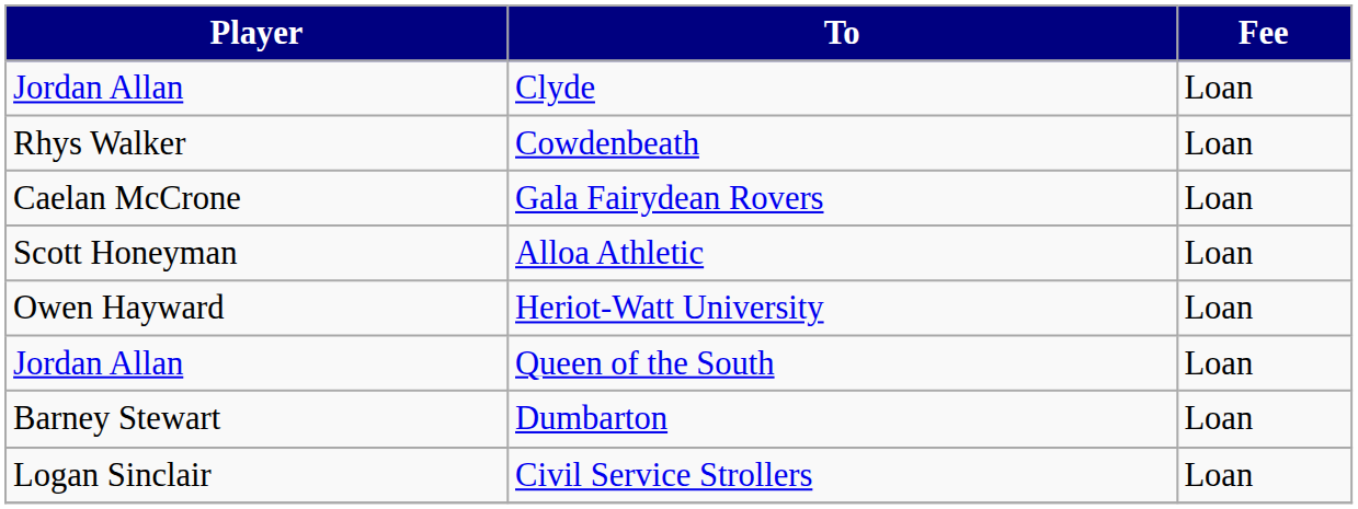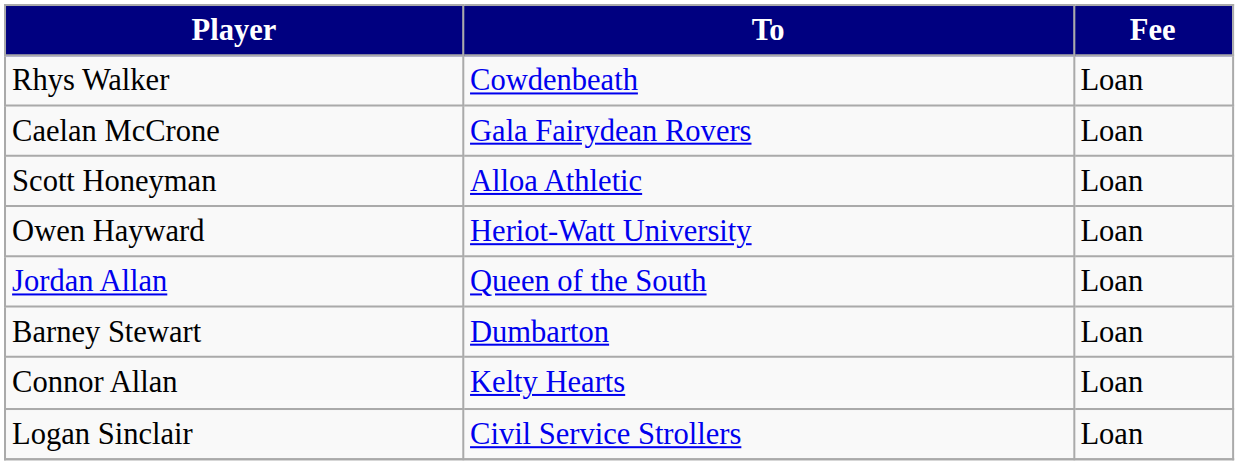- row: Jordan Allan | Clyde | Loan
+ row: Connor Allan | Kelty Hearts | Loan
